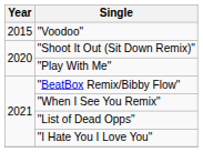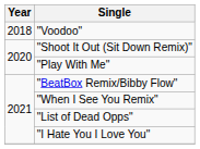"Voodoo" | Year: 2015 -> 2018
